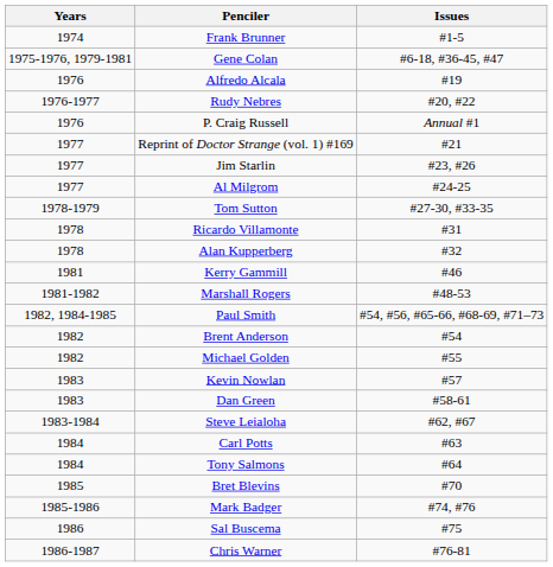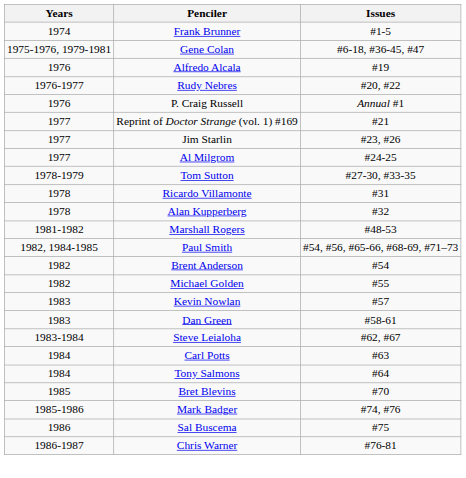- row: 1981 | Kerry Gammill | #46
